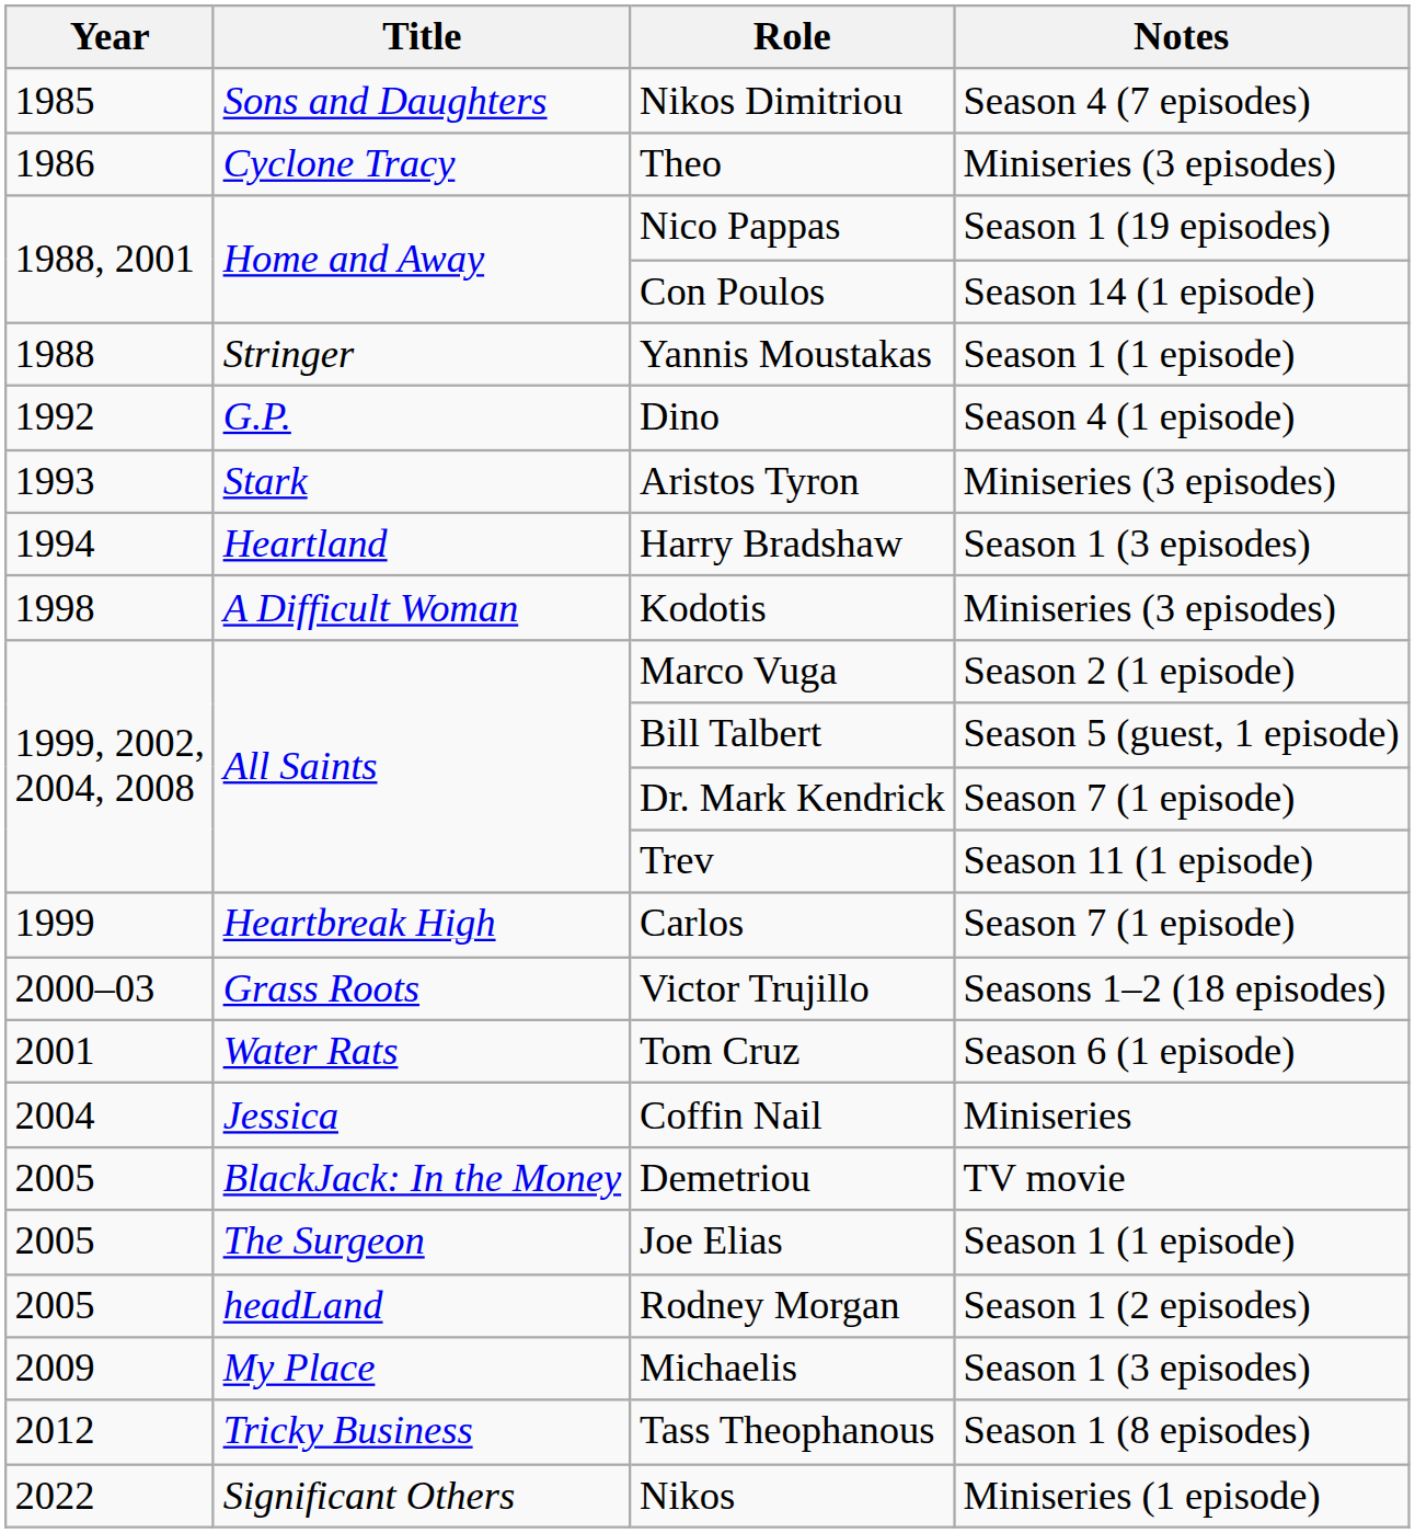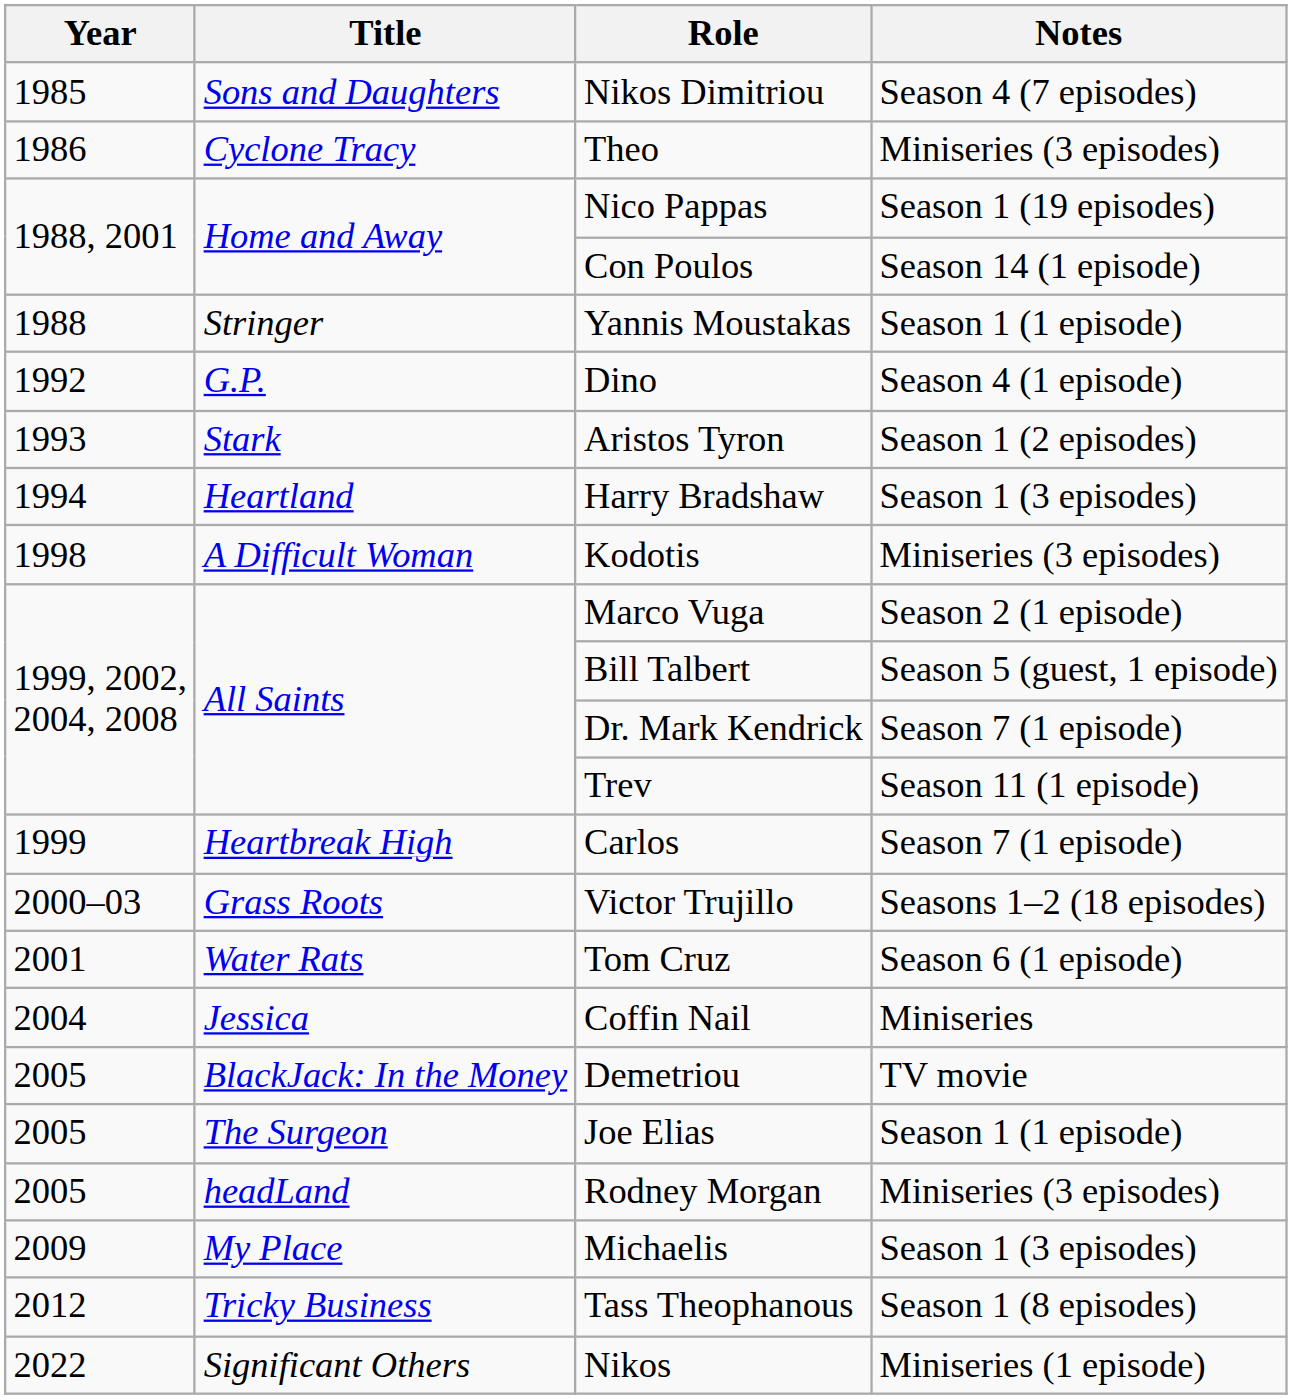Aristos Tyron | Notes: Miniseries (3 episodes) -> Season 1 (2 episodes)
Rodney Morgan | Notes: Season 1 (2 episodes) -> Miniseries (3 episodes)
